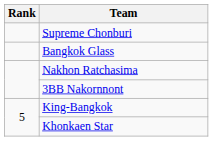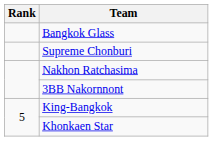rows swapped: Supreme Chonburi <-> Bangkok Glass
